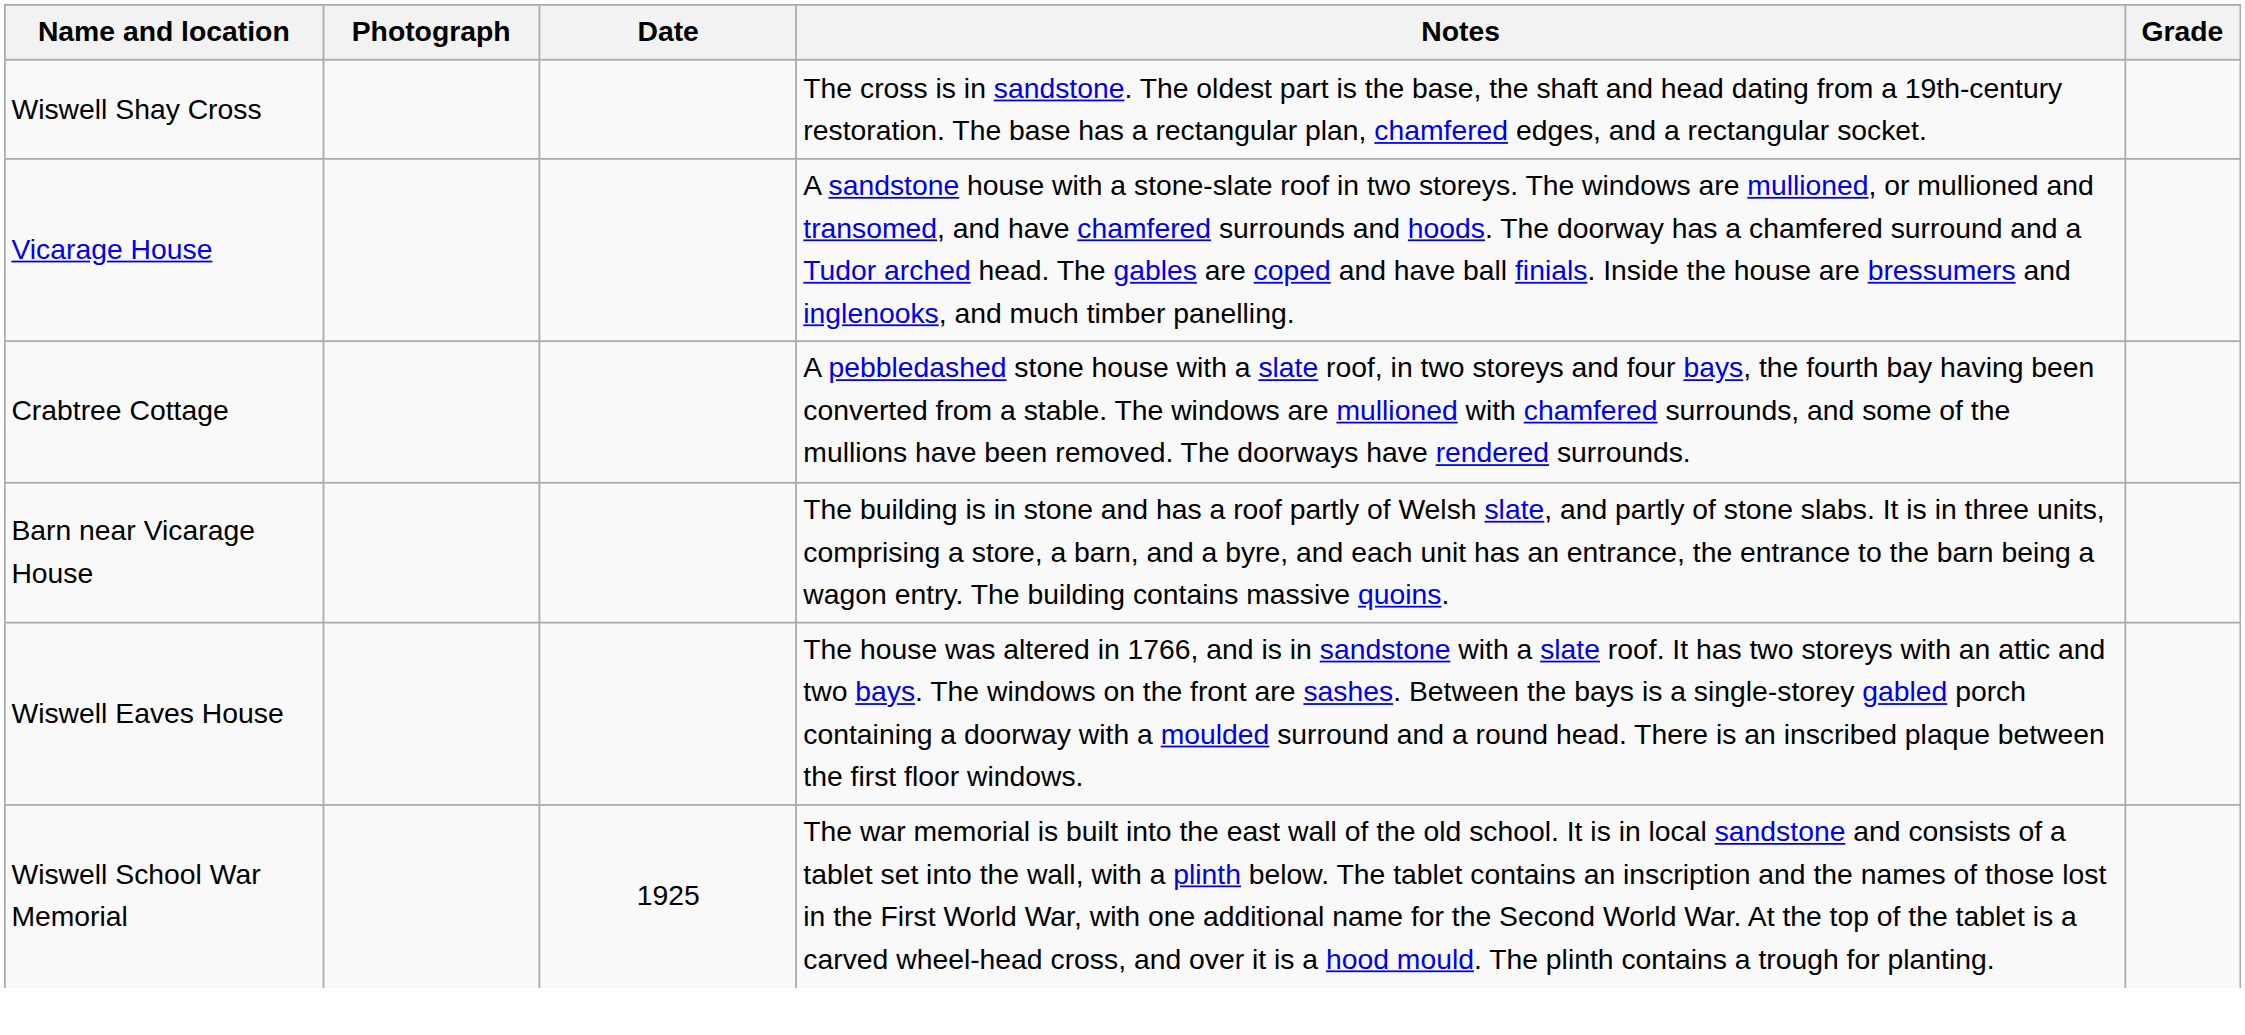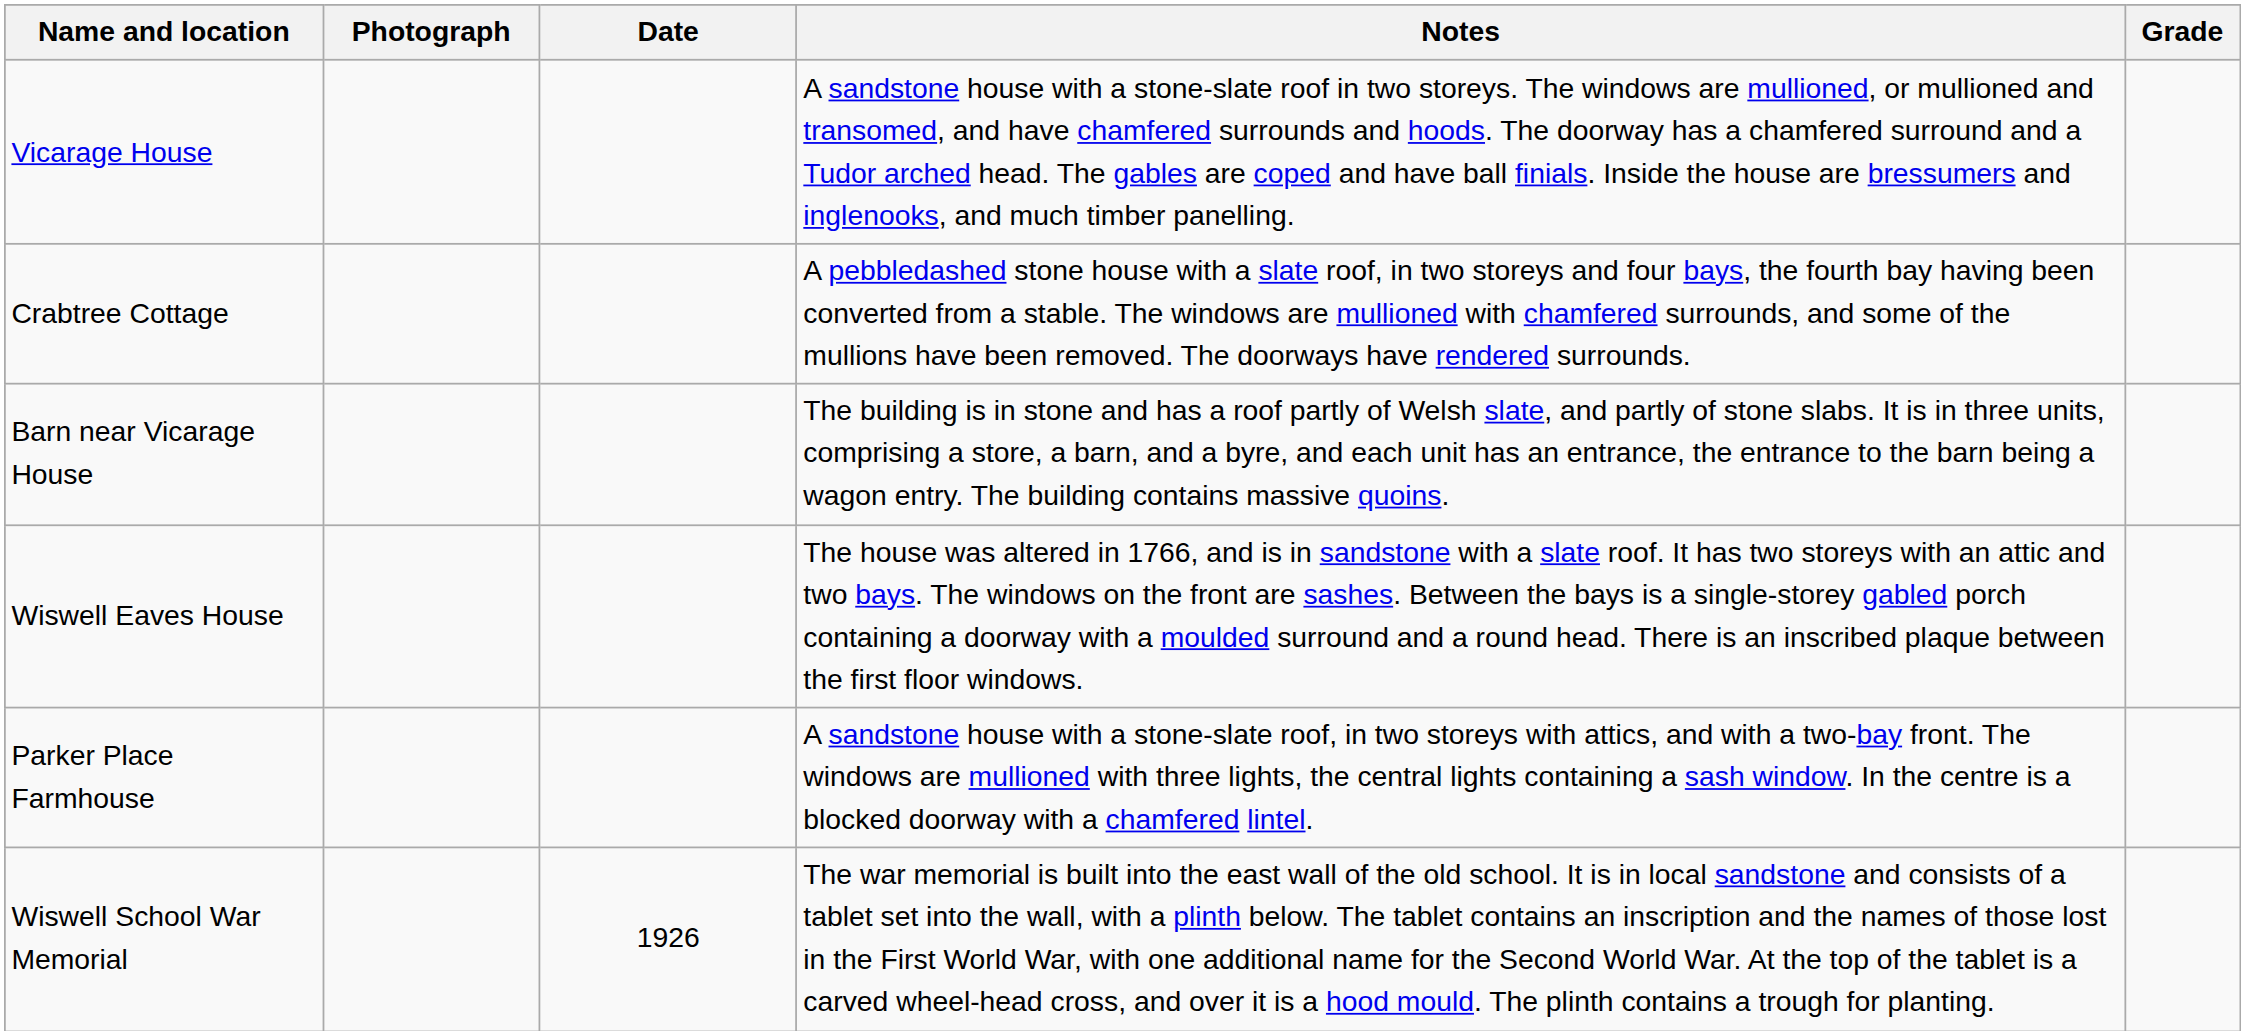- row: Wiswell Shay Cross | The cross is in sandstone. The oldest part is the base, the shaft and head dating from a 19th-century restoration. The base has a rectangular plan, chamfered edges, and a rectangular socket.
+ row: Parker Place Farmhouse | A sandstone house with a stone-slate roof, in two storeys with attics, and with a two-bay front. The windows are mullioned with three lights, the central lights containing a sash window. In the centre is a blocked doorway with a chamfered lintel.
Wiswell School War Memorial | Date: 1925 -> 1926
